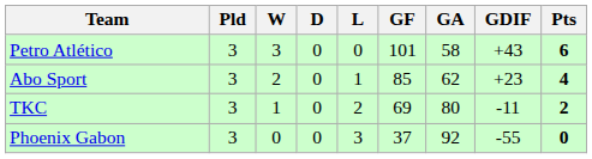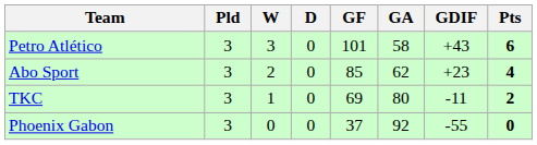- column: L | 0 | 1 | 2 | 3
